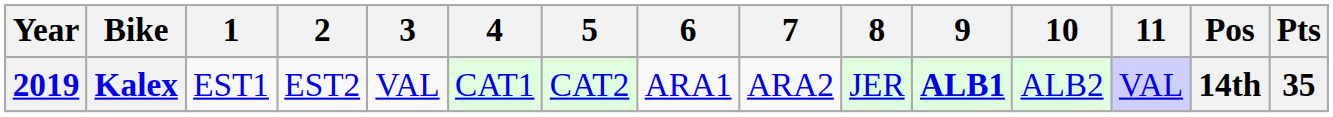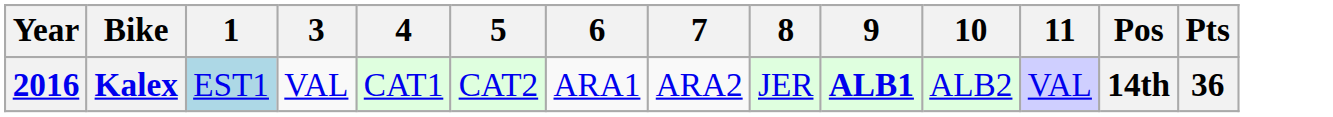- column: 2 | EST2
Kalex | Year: 2019 -> 2016
Kalex | 1: no background -> lightblue background
Kalex | Pts: 35 -> 36
